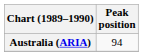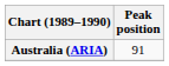Australia (ARIA) | Peak position: 94 -> 91
